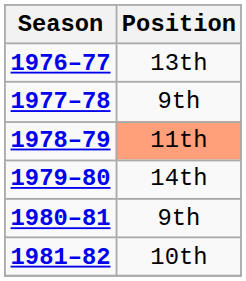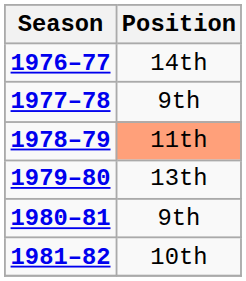1976–77 | Position: 13th -> 14th
1979–80 | Position: 14th -> 13th
